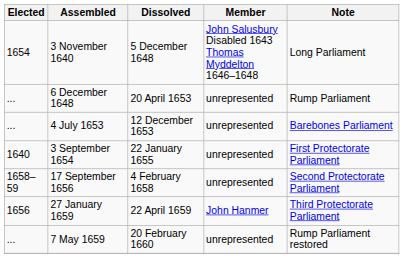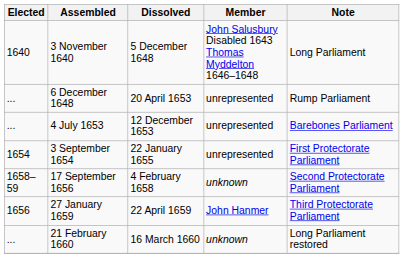3 November 1640 | Elected: 1654 -> 1640
3 September 1654 | Elected: 1640 -> 1654
17 September 1656 | Member: unrepresented -> unknown
- row: ... | 7 May 1659 | 20 February 1660 | unrepresented | Rump Parliament restored
+ row: ... | 21 February 1660 | 16 March 1660 | unknown | Long Parliament restored
